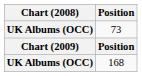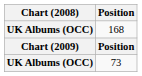rows swapped: 73 <-> 168
